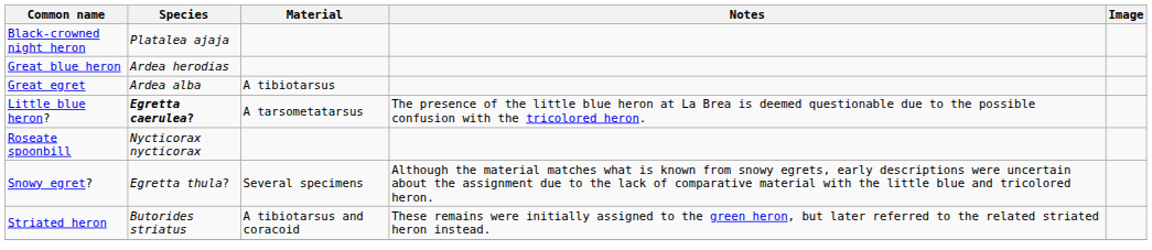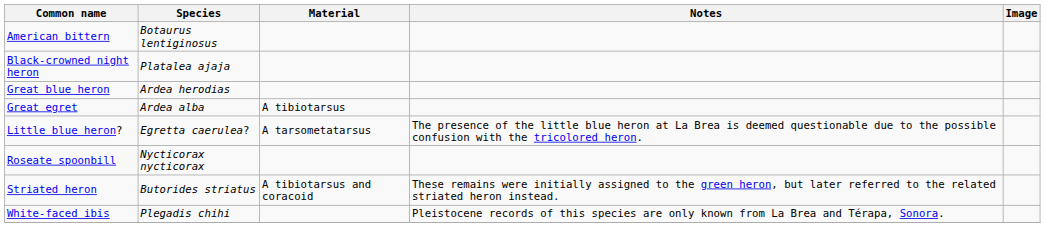+ row: American bittern | Botaurus lentiginosus
Little blue heron? | Species: bold -> normal
- row: Snowy egret? | Egretta thula? | Several specimens | Although the material matches what is known from snowy egrets, early descriptions were uncertain about the assignment due to the lack of comparative material with the little blue and tricolored heron.
+ row: White-faced ibis | Plegadis chihi | Pleistocene records of this species are only known from La Brea and Térapa, Sonora.
